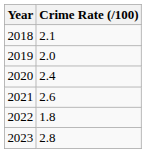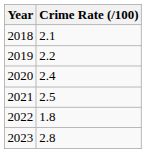2019 | Crime Rate (/100): 2.0 -> 2.2
2021 | Crime Rate (/100): 2.6 -> 2.5
